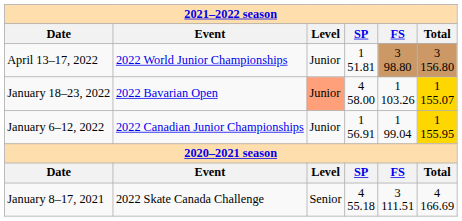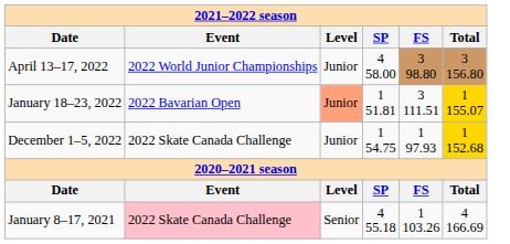April 13–17, 2022 | column 4: 1 51.81 -> 4 58.00
January 18–23, 2022 | column 4: 4 58.00 -> 1 51.81
January 18–23, 2022 | column 5: 1 103.26 -> 3 111.51
- row: January 6–12, 2022 | 2022 Canadian Junior Championships | Junior | 1 56.91 | 1 99.04 | 1 155.95
+ row: December 1–5, 2022 | 2022 Skate Canada Challenge | Junior | 1 54.75 | 1 97.93 | 1 152.68
January 8–17, 2021 | column 2: no background -> pink background
January 8–17, 2021 | column 5: 3 111.51 -> 1 103.26
